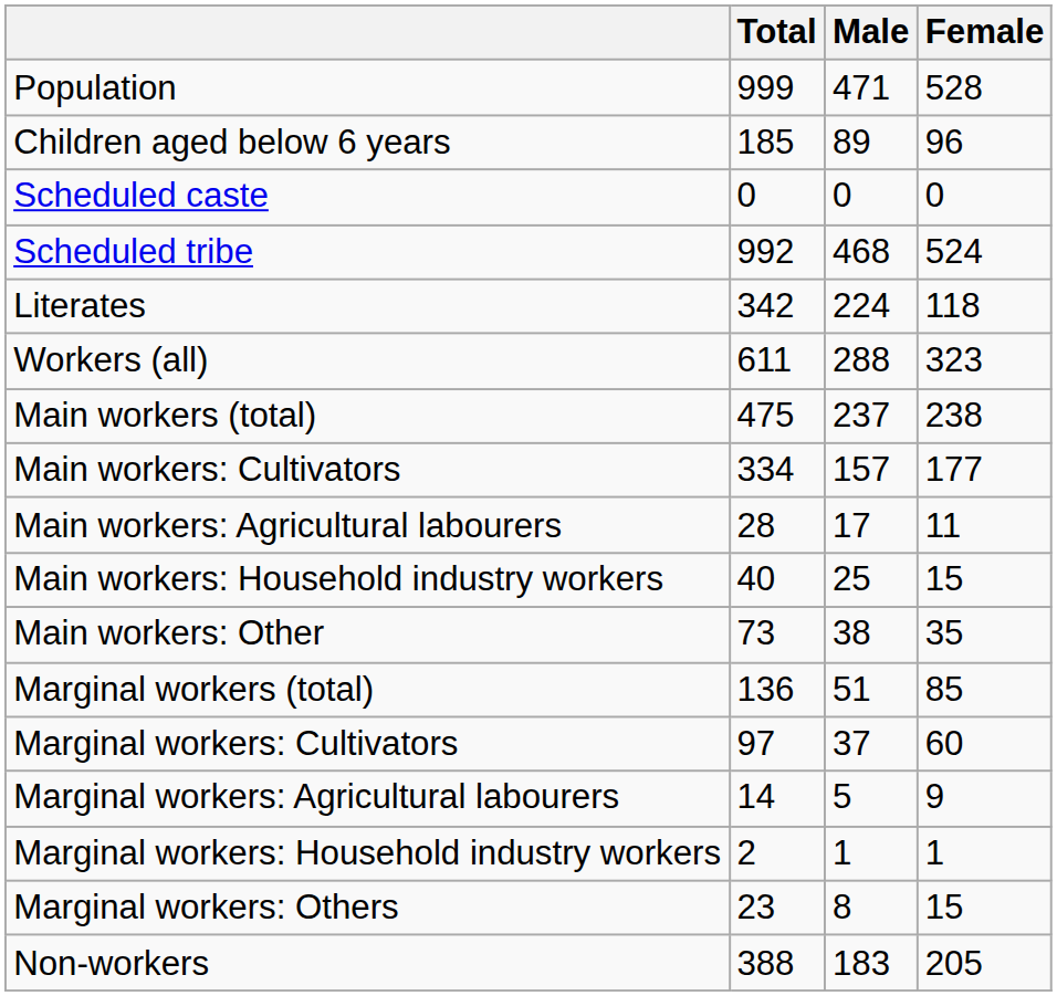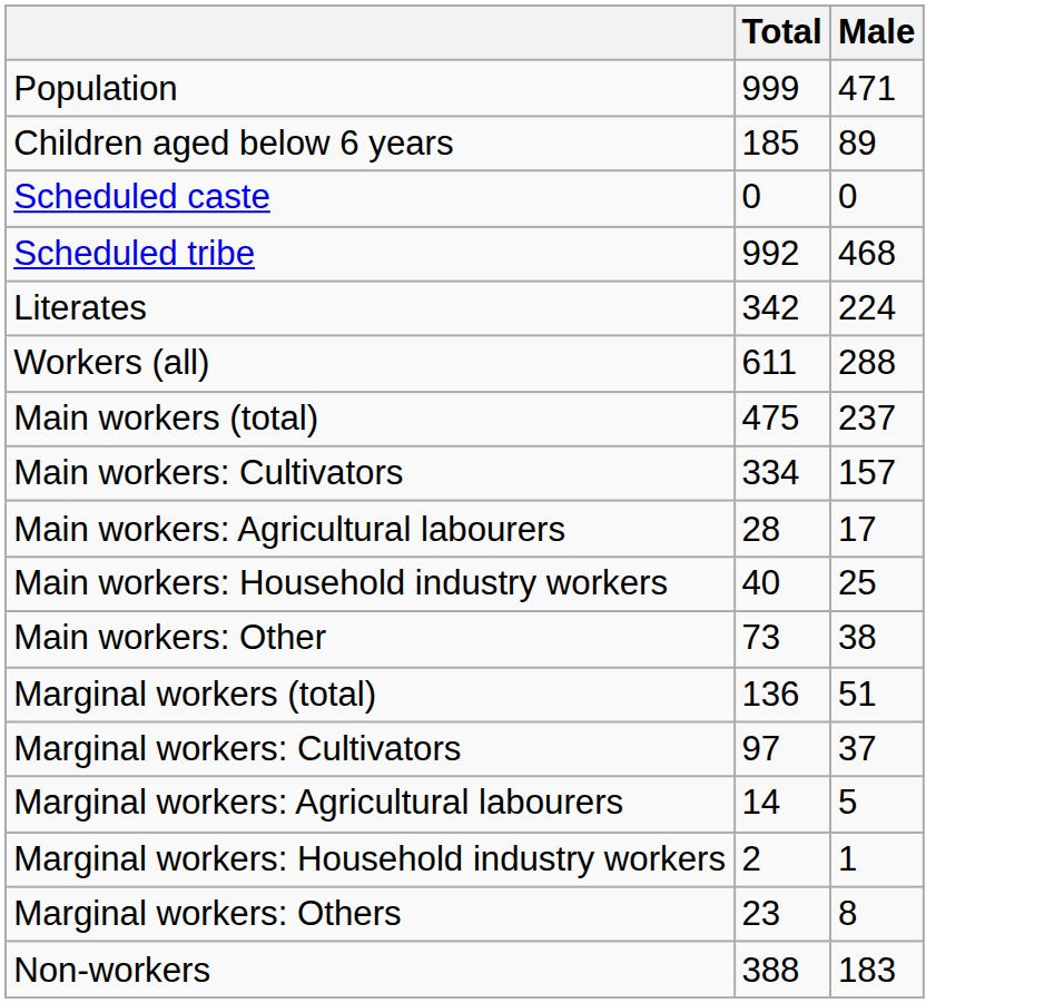- column: Female | 528 | 96 | 0 | 524 | 118 | 323 | 238 | 177 | 11 | 15 | 35 | 85 | 60 | 9 | 1 | 15 | 205
